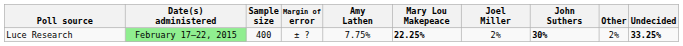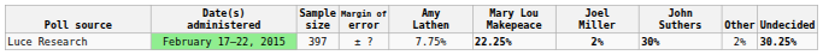Luce Research | Sample size: 400 -> 397
Luce Research | Joel Miller: normal -> bold
Luce Research | Undecided: 33.25% -> 30.25%
